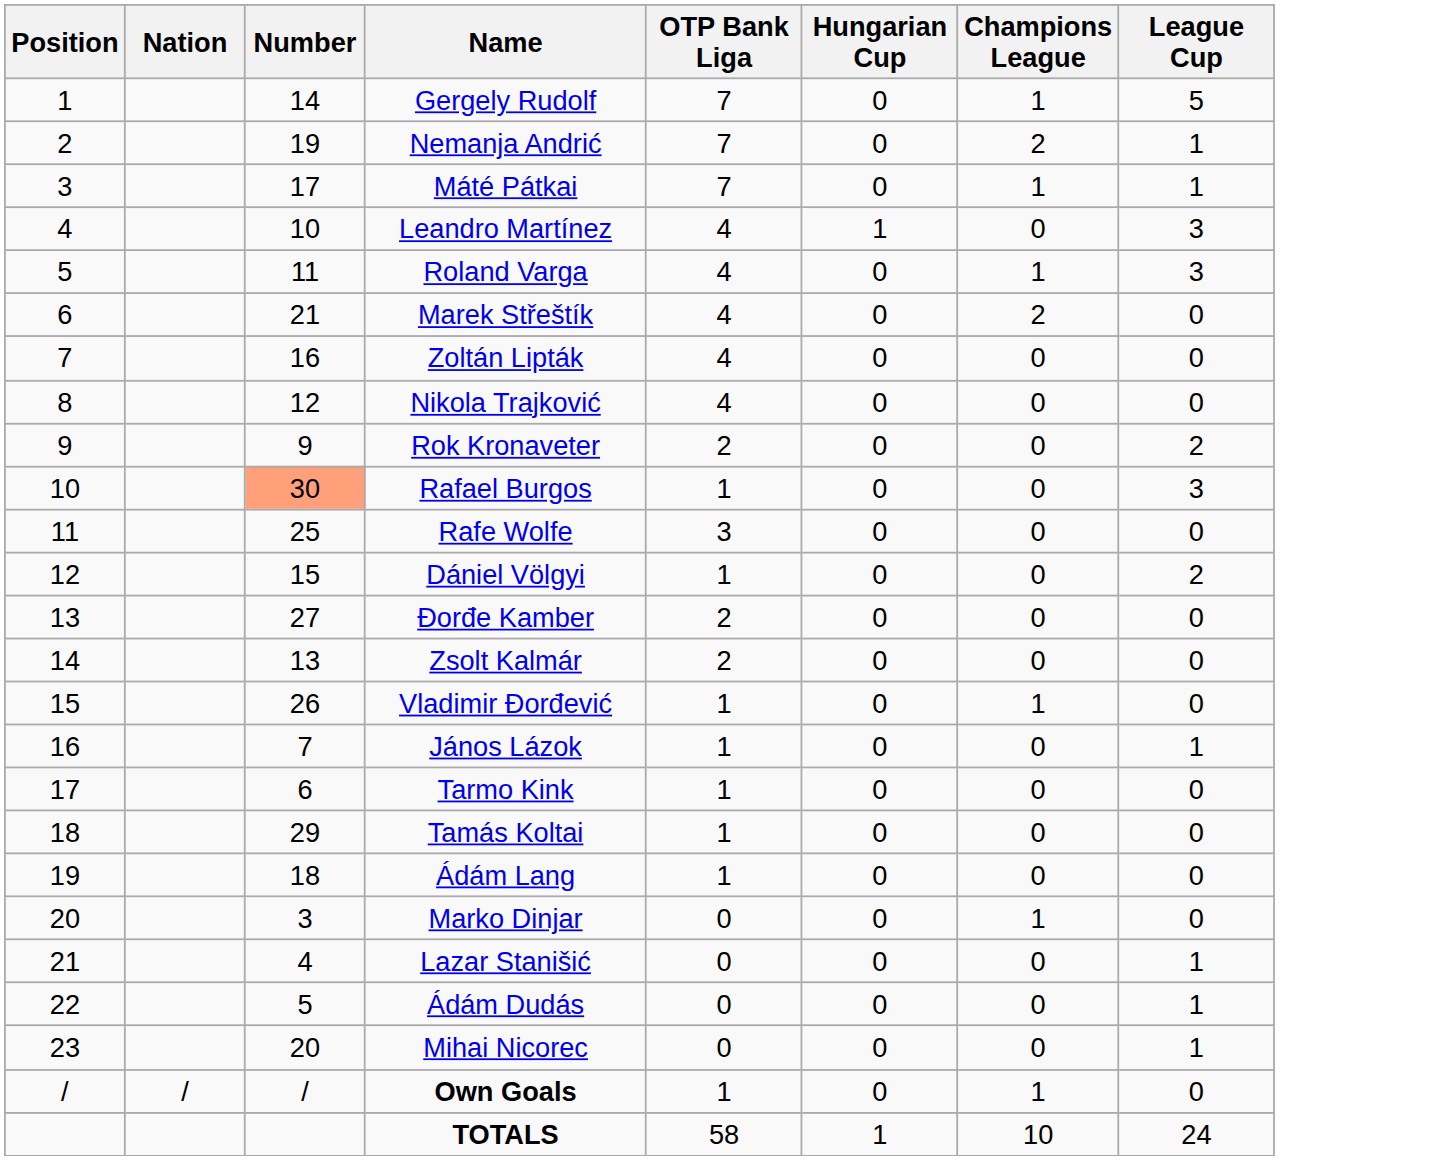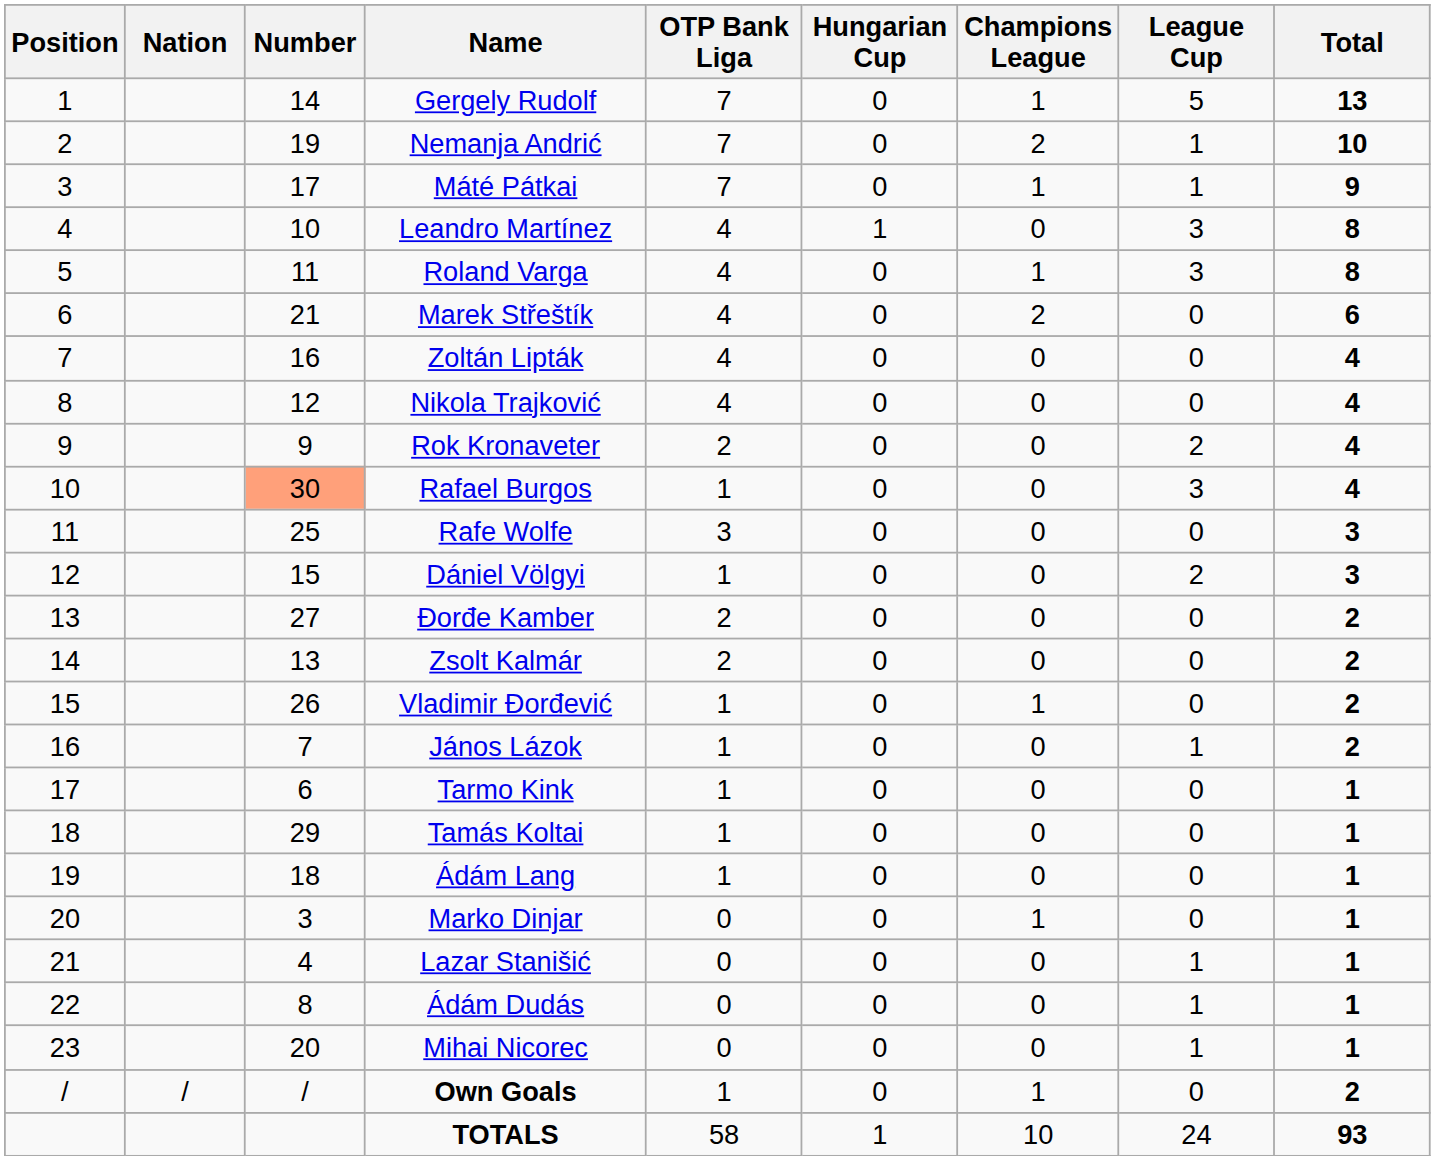+ column: Total | 13 | 10 | 9 | 8 | 8 | 6 | 4 | 4 | 4 | 4 | 3 | 3 | 2 | 2 | 2 | 2 | 1 | 1 | 1 | 1 | 1 | 1 | 1 | 2 | 93
Ádám Dudás | Number: 5 -> 8
